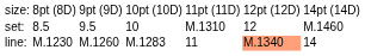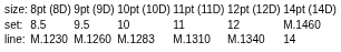set: | column 5: M.1310 -> 11
line: | column 5: 11 -> M.1310
line: | column 6: lightsalmon background -> no background
